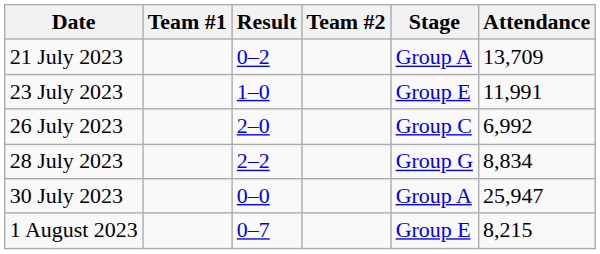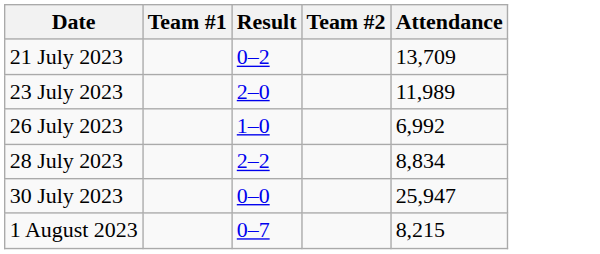- column: Stage | Group A | Group E | Group C | Group G | Group A | Group E
23 July 2023 | Result: 1–0 -> 2–0
23 July 2023 | Attendance: 11,991 -> 11,989
26 July 2023 | Result: 2–0 -> 1–0
